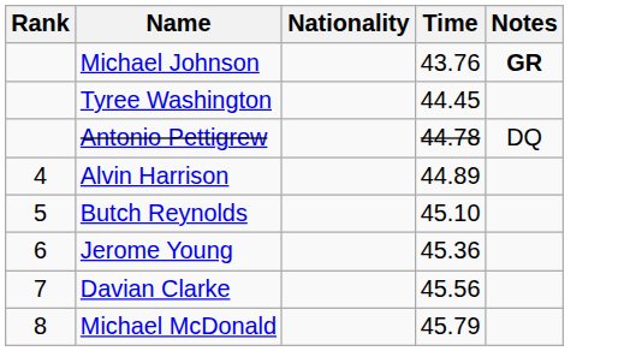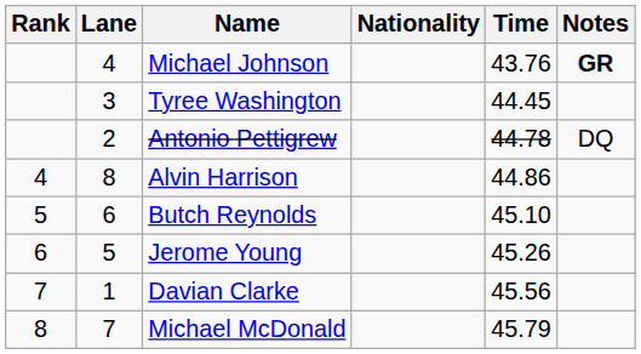+ column: Lane | 4 | 3 | 2 | 8 | 6 | 5 | 1 | 7
Alvin Harrison | Time: 44.89 -> 44.86
Jerome Young | Time: 45.36 -> 45.26
